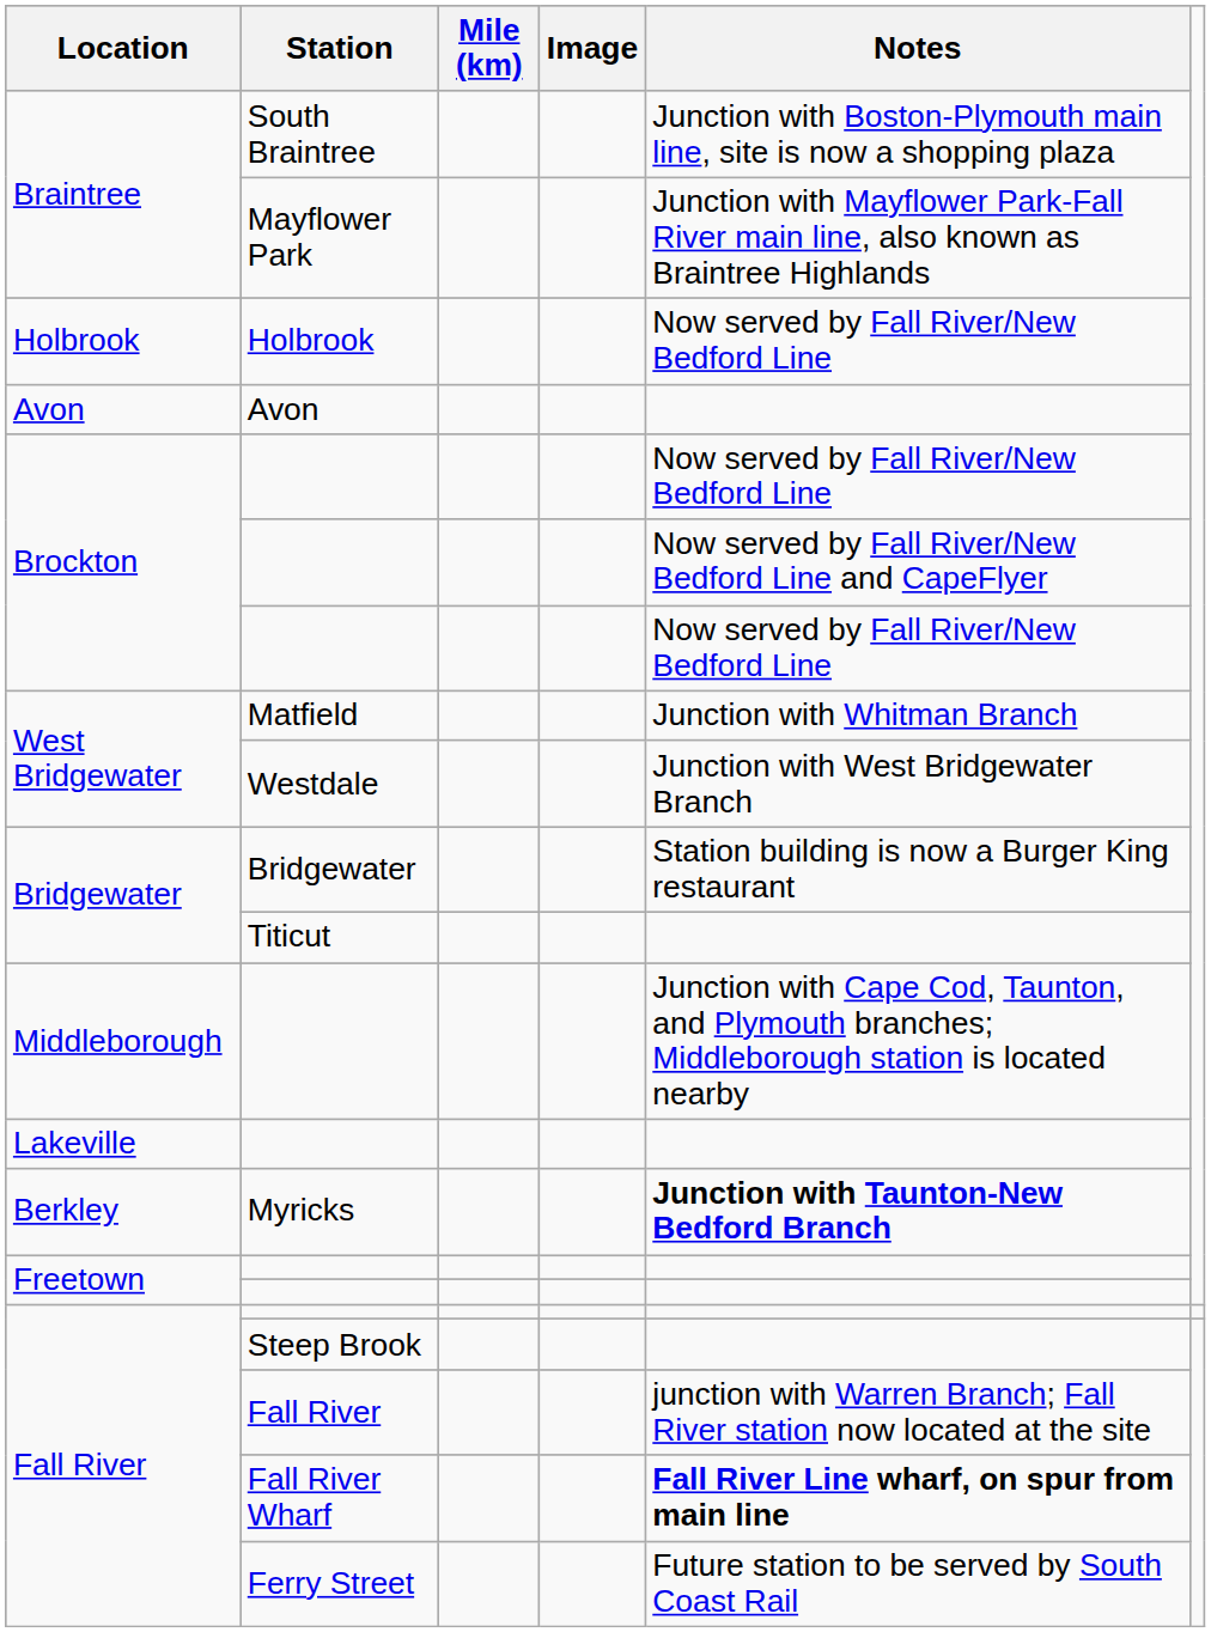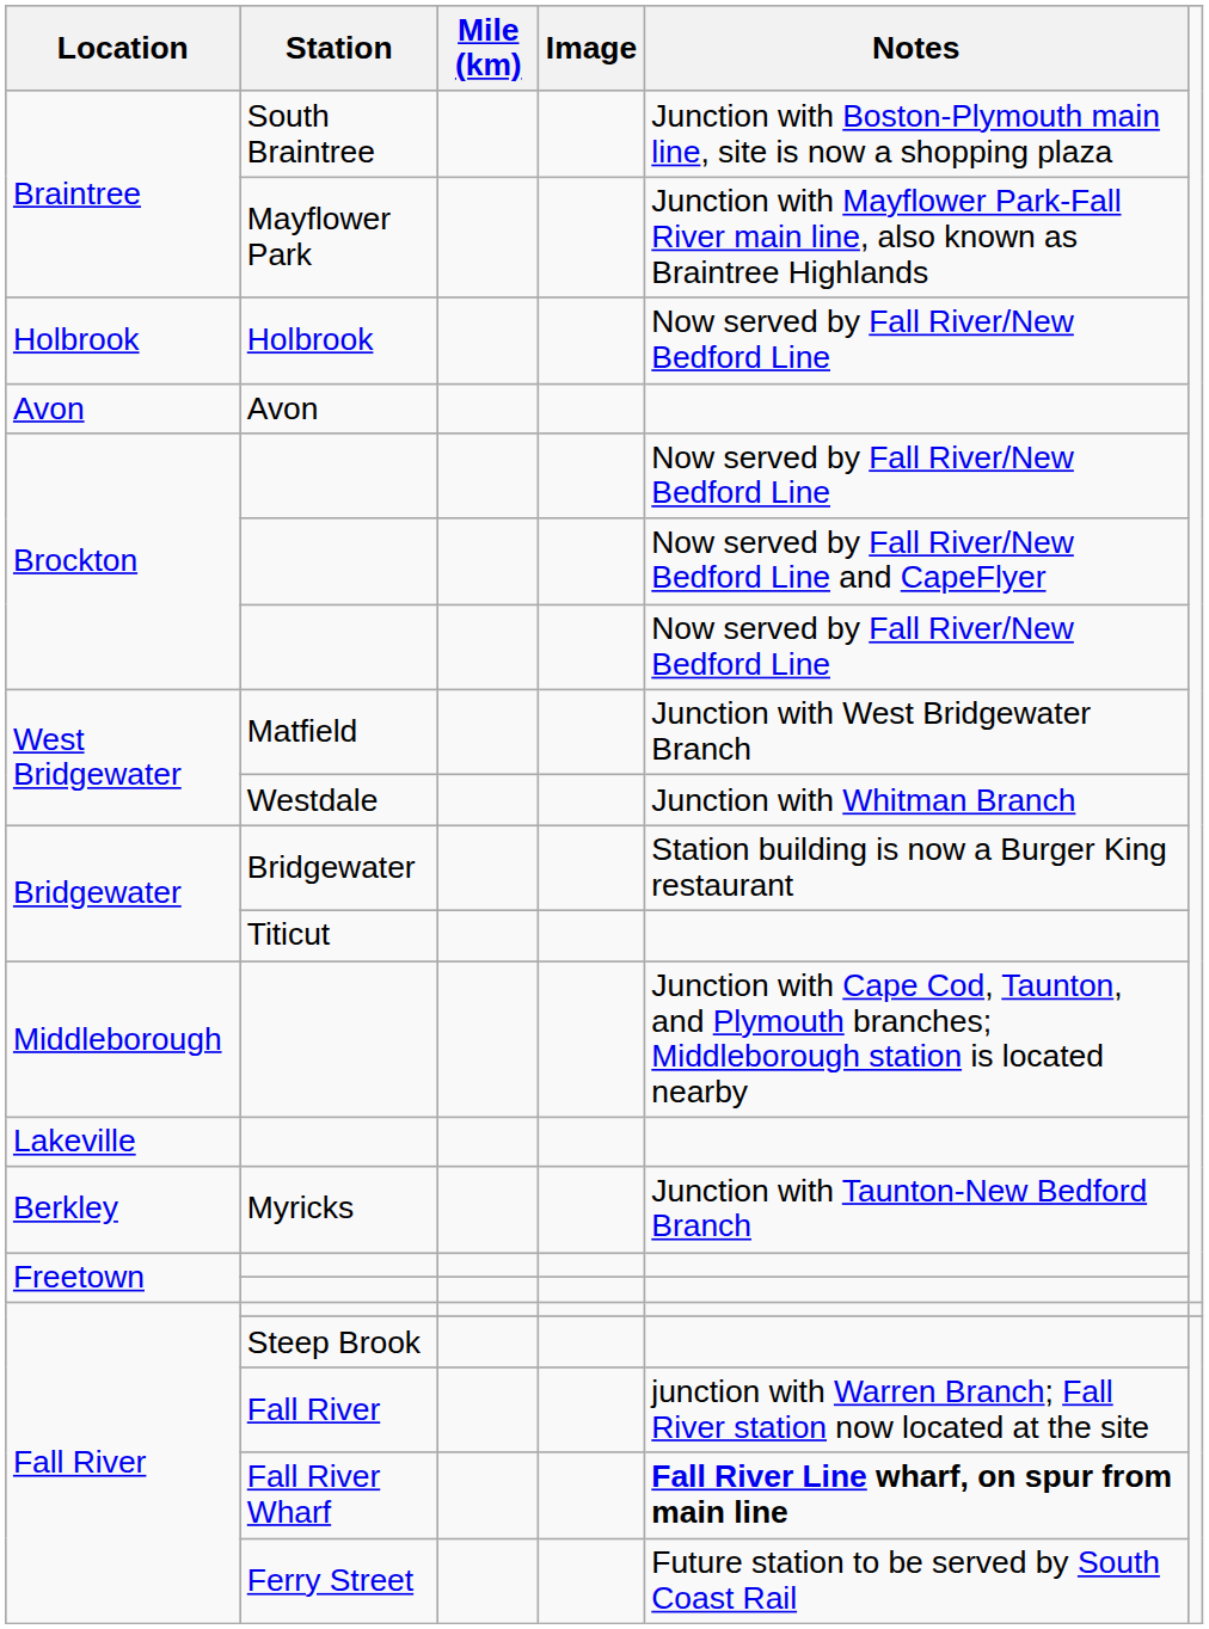Matfield | Notes: Junction with Whitman Branch -> Junction with West Bridgewater Branch
Westdale | Notes: Junction with West Bridgewater Branch -> Junction with Whitman Branch
Myricks | Notes: bold -> normal
